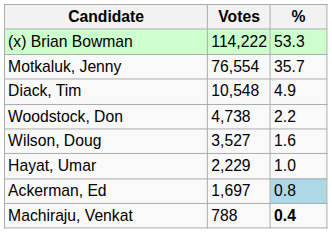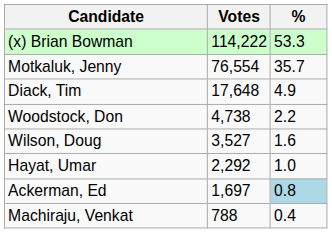Diack, Tim | Votes: 10,548 -> 17,648
Hayat, Umar | Votes: 2,229 -> 2,292
Machiraju, Venkat | %: bold -> normal
